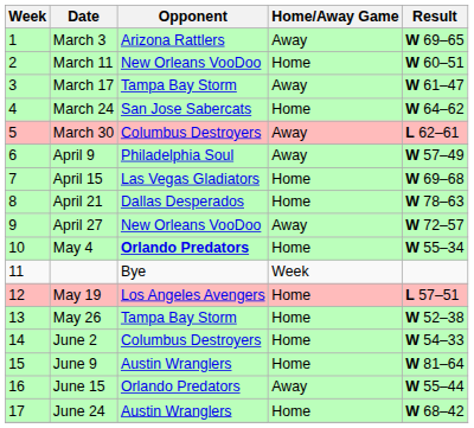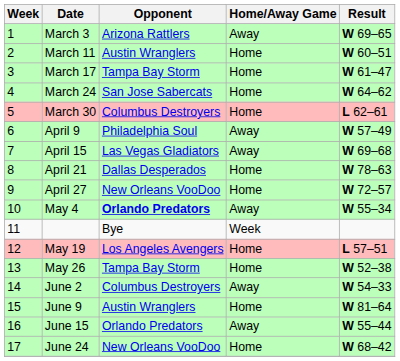March 11 | Opponent: New Orleans VooDoo -> Austin Wranglers
March 17 | Home/Away Game: Away -> Home
March 30 | Home/Away Game: Away -> Home
April 15 | Home/Away Game: Home -> Away
April 27 | Home/Away Game: Away -> Home
May 4 | Home/Away Game: Home -> Away
June 2 | Home/Away Game: Home -> Away
June 24 | Opponent: Austin Wranglers -> New Orleans VooDoo
